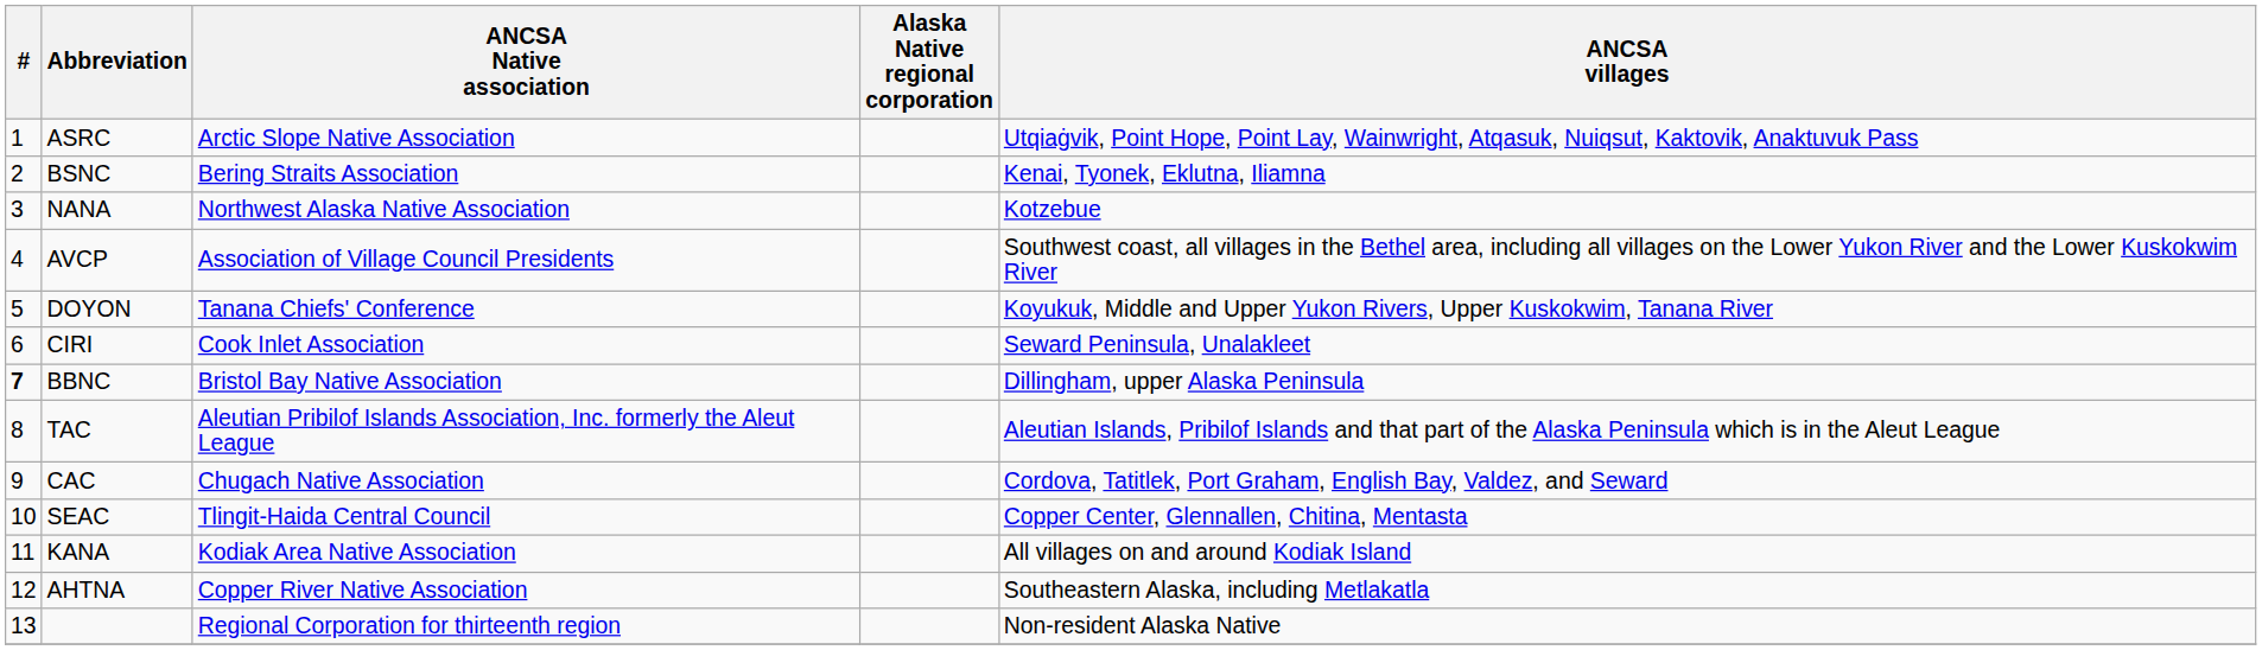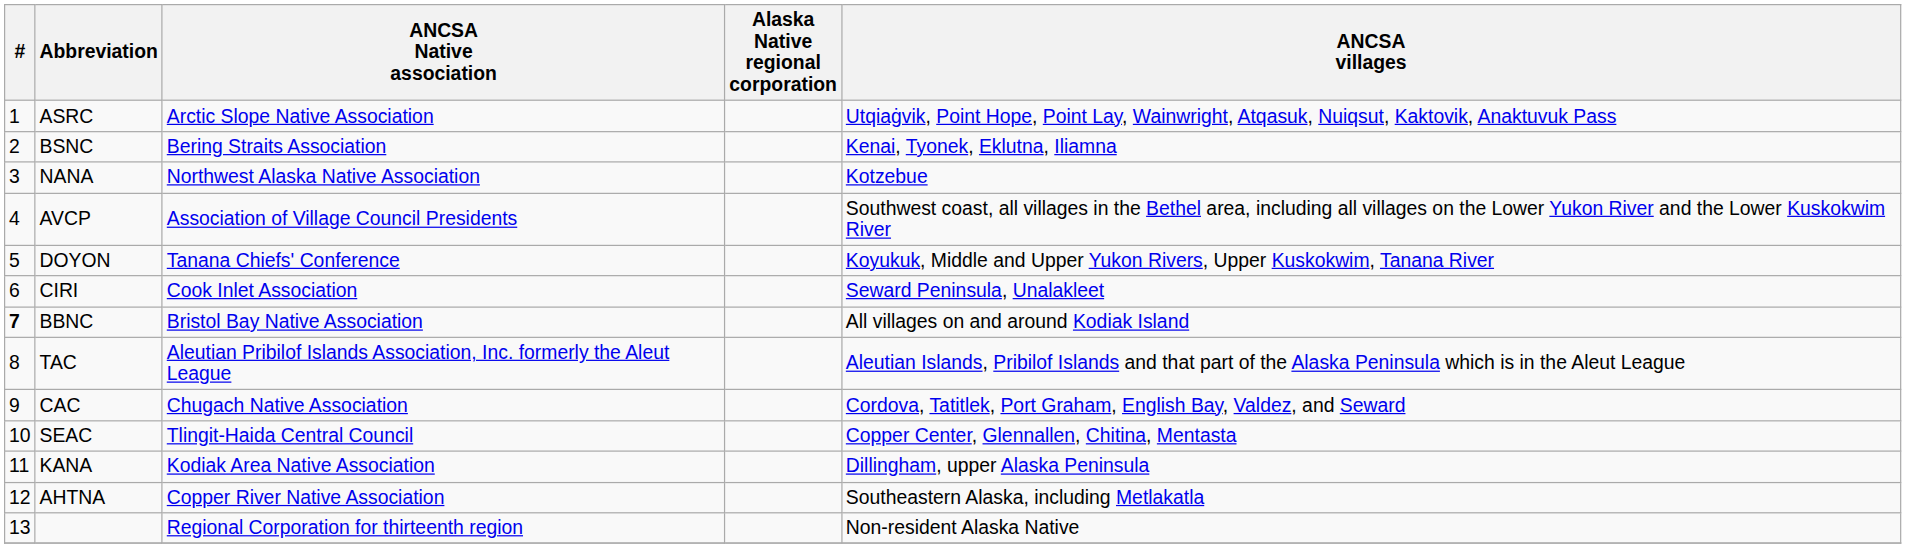BBNC | ANCSA villages: Dillingham, upper Alaska Peninsula -> All villages on and around Kodiak Island
KANA | ANCSA villages: All villages on and around Kodiak Island -> Dillingham, upper Alaska Peninsula
